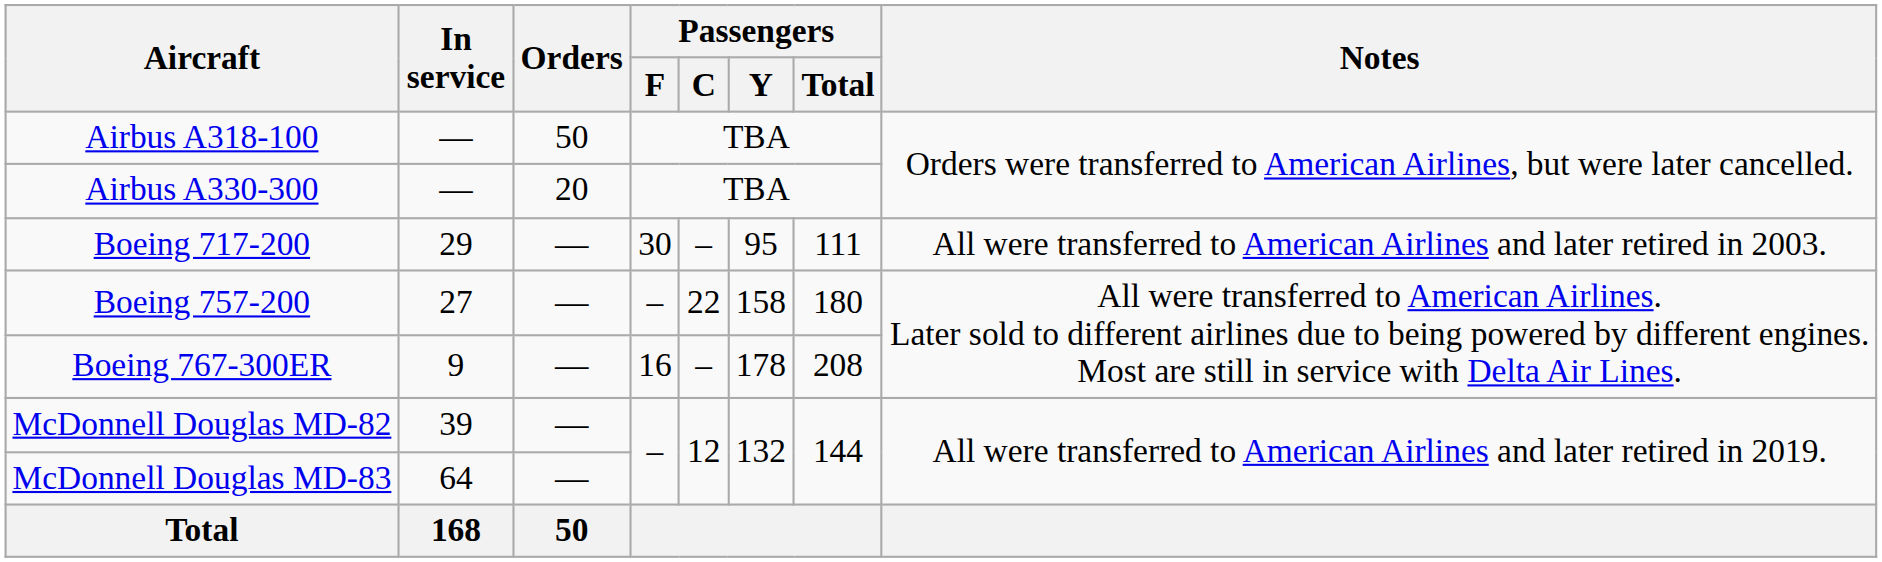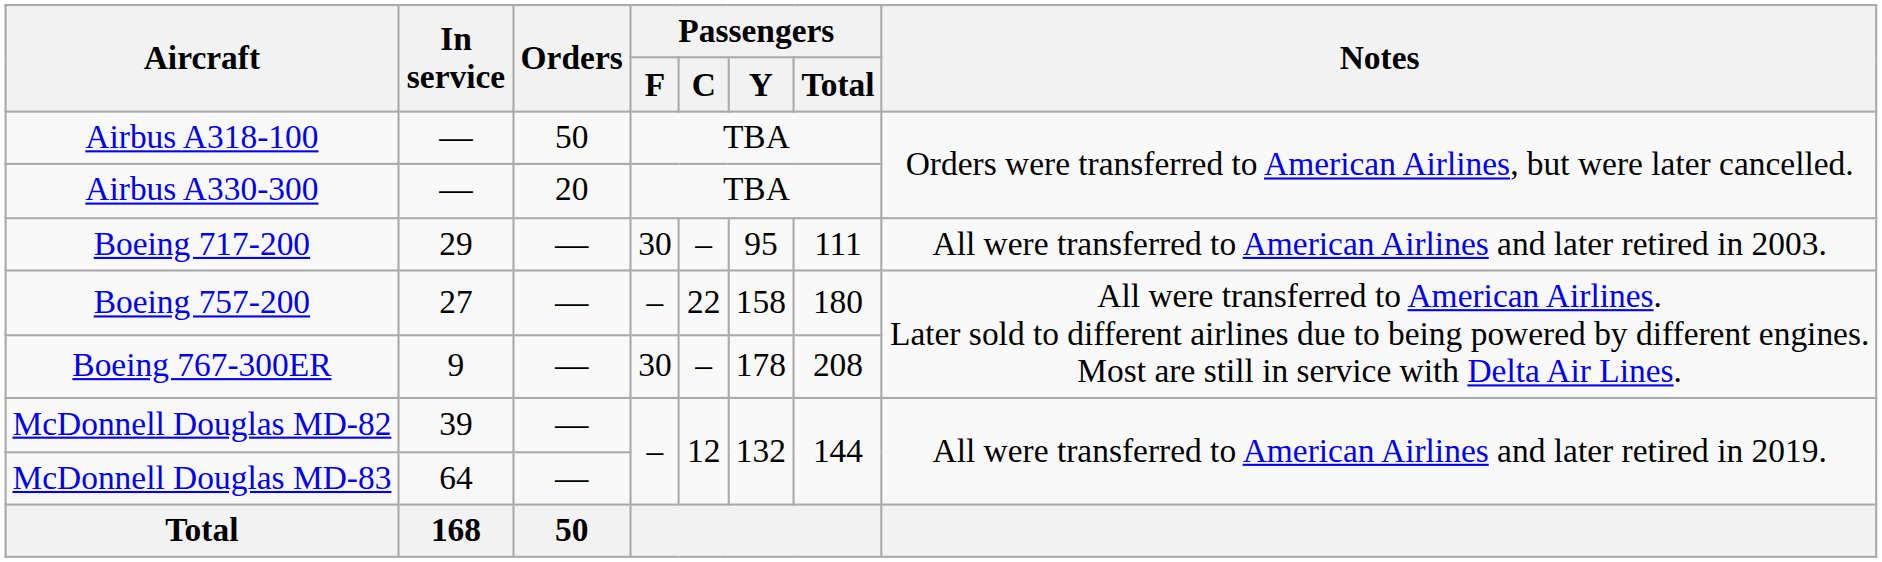Boeing 767-300ER | Passengers / F: 16 -> 30
